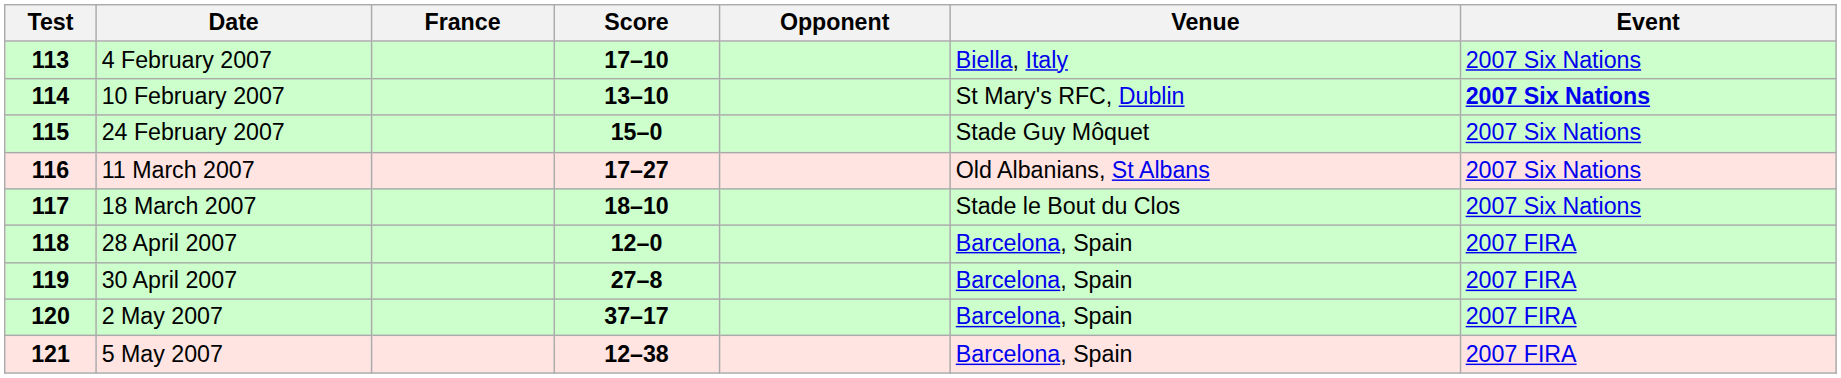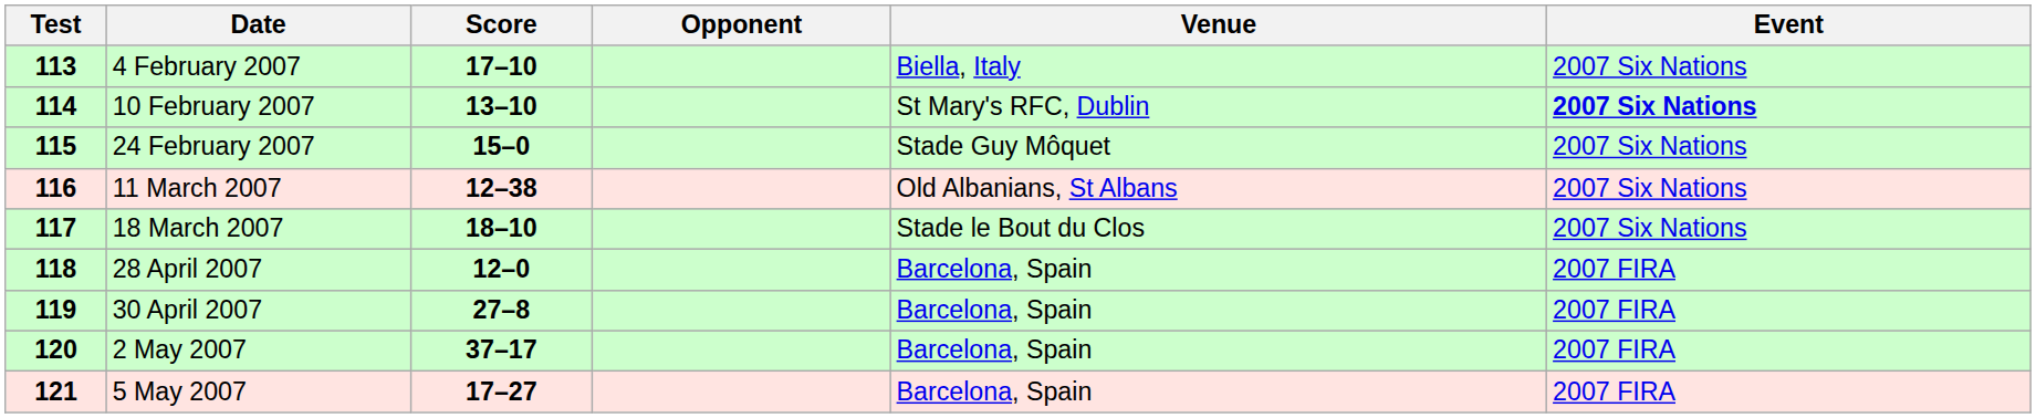- column: France
11 March 2007 | Score: 17–27 -> 12–38
5 May 2007 | Score: 12–38 -> 17–27
